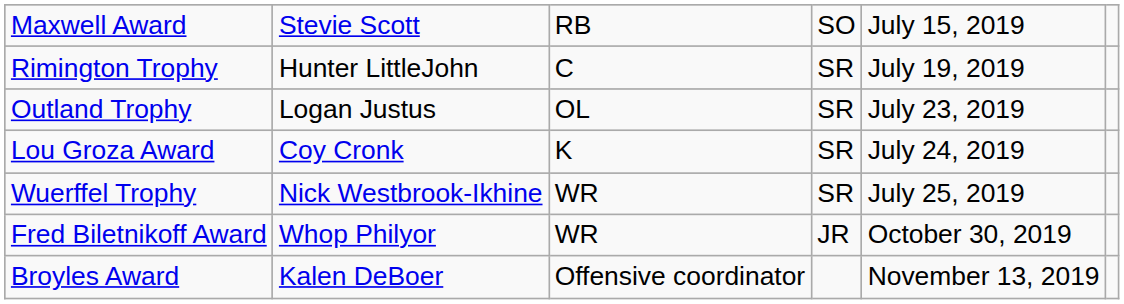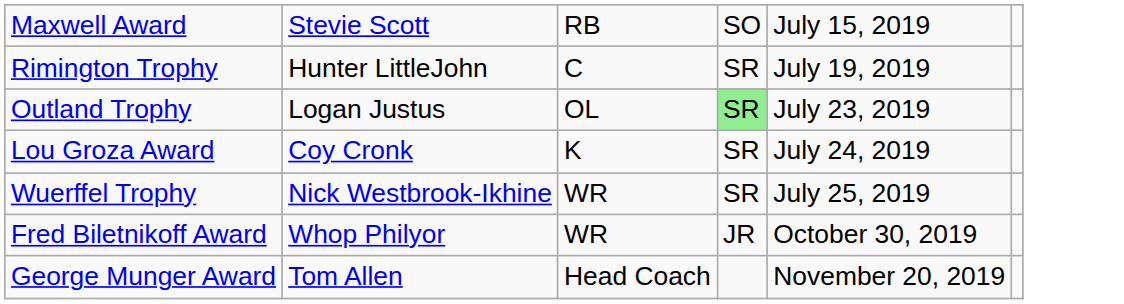Outland Trophy | column 4: no background -> lightgreen background
- row: Broyles Award | Kalen DeBoer | Offensive coordinator | November 13, 2019
+ row: George Munger Award | Tom Allen | Head Coach | November 20, 2019
